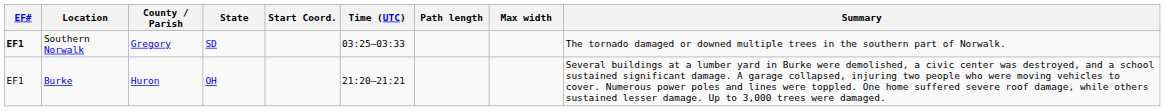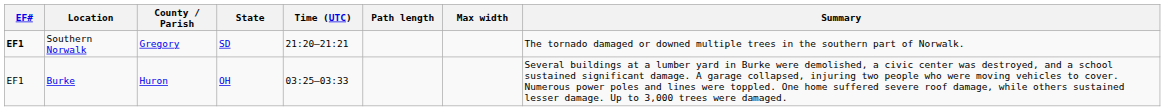- column: Start Coord.
Southern Norwalk | Time (UTC): 03:25–03:33 -> 21:20–21:21
Burke | Time (UTC): 21:20–21:21 -> 03:25–03:33
